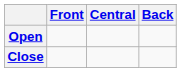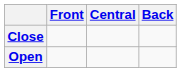rows swapped: Close <-> Open
